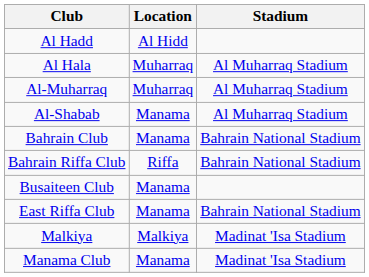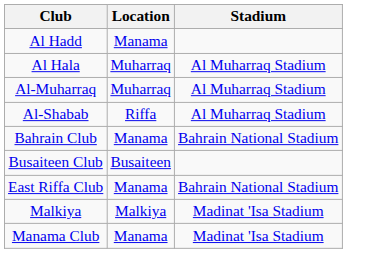Al Hadd | Location: Al Hidd -> Manama
Al-Shabab | Location: Manama -> Riffa
- row: Bahrain Riffa Club | Riffa | Bahrain National Stadium
Busaiteen Club | Location: Manama -> Busaiteen
